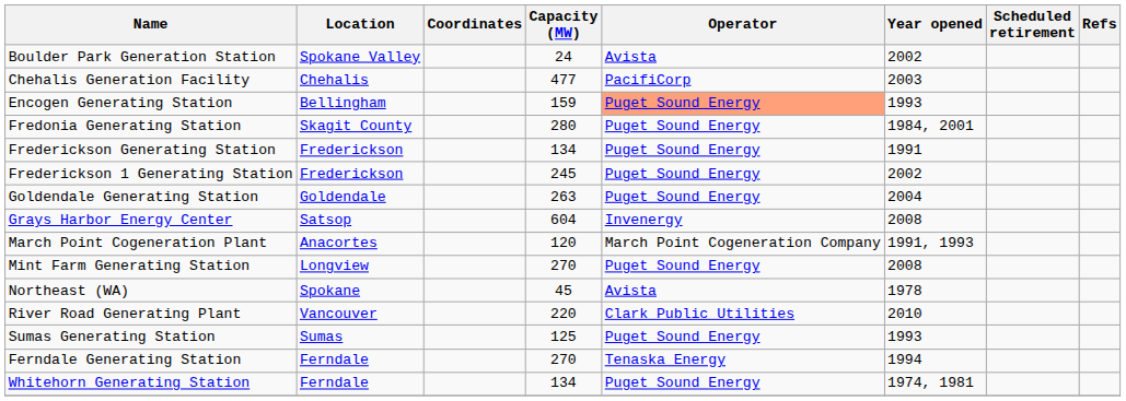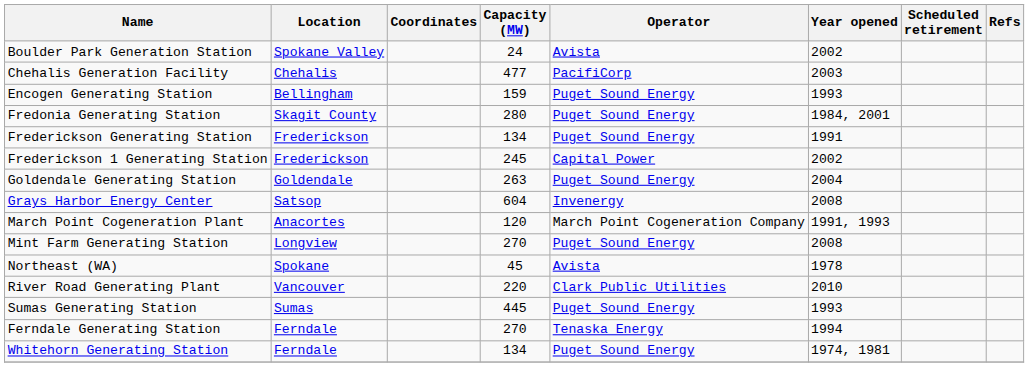Encogen Generating Station | Operator: lightsalmon background -> no background
Frederickson 1 Generating Station | Operator: Puget Sound Energy -> Capital Power
Sumas Generating Station | Capacity (MW): 125 -> 445
